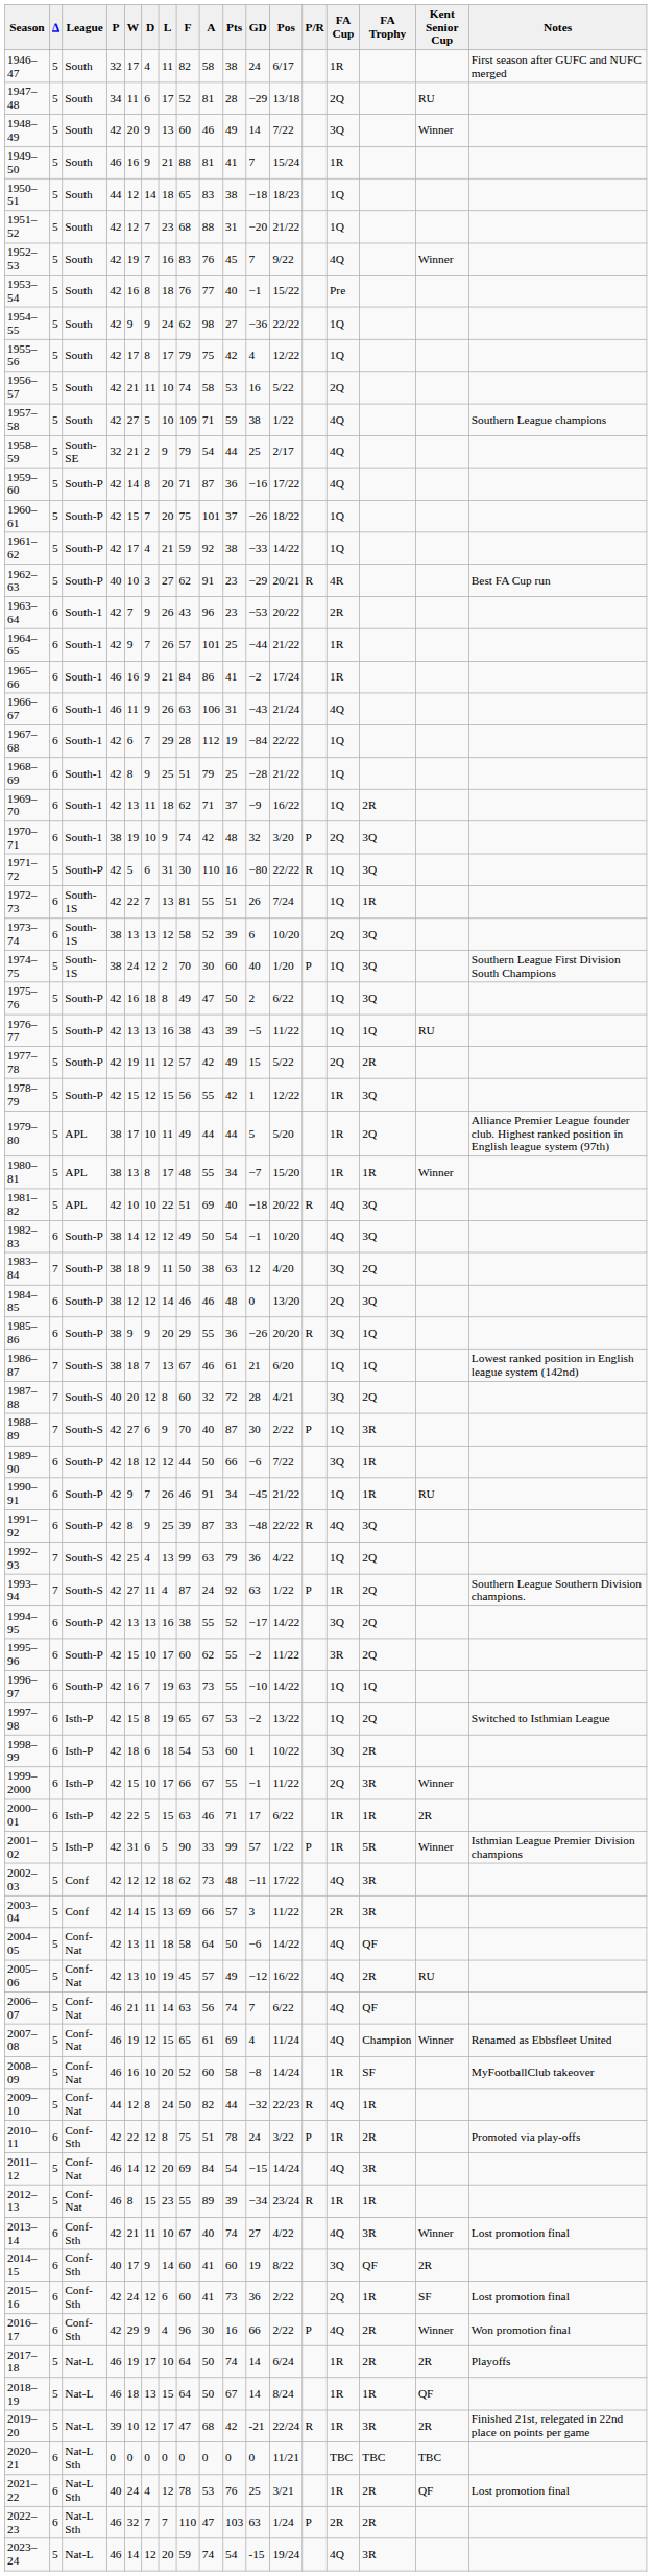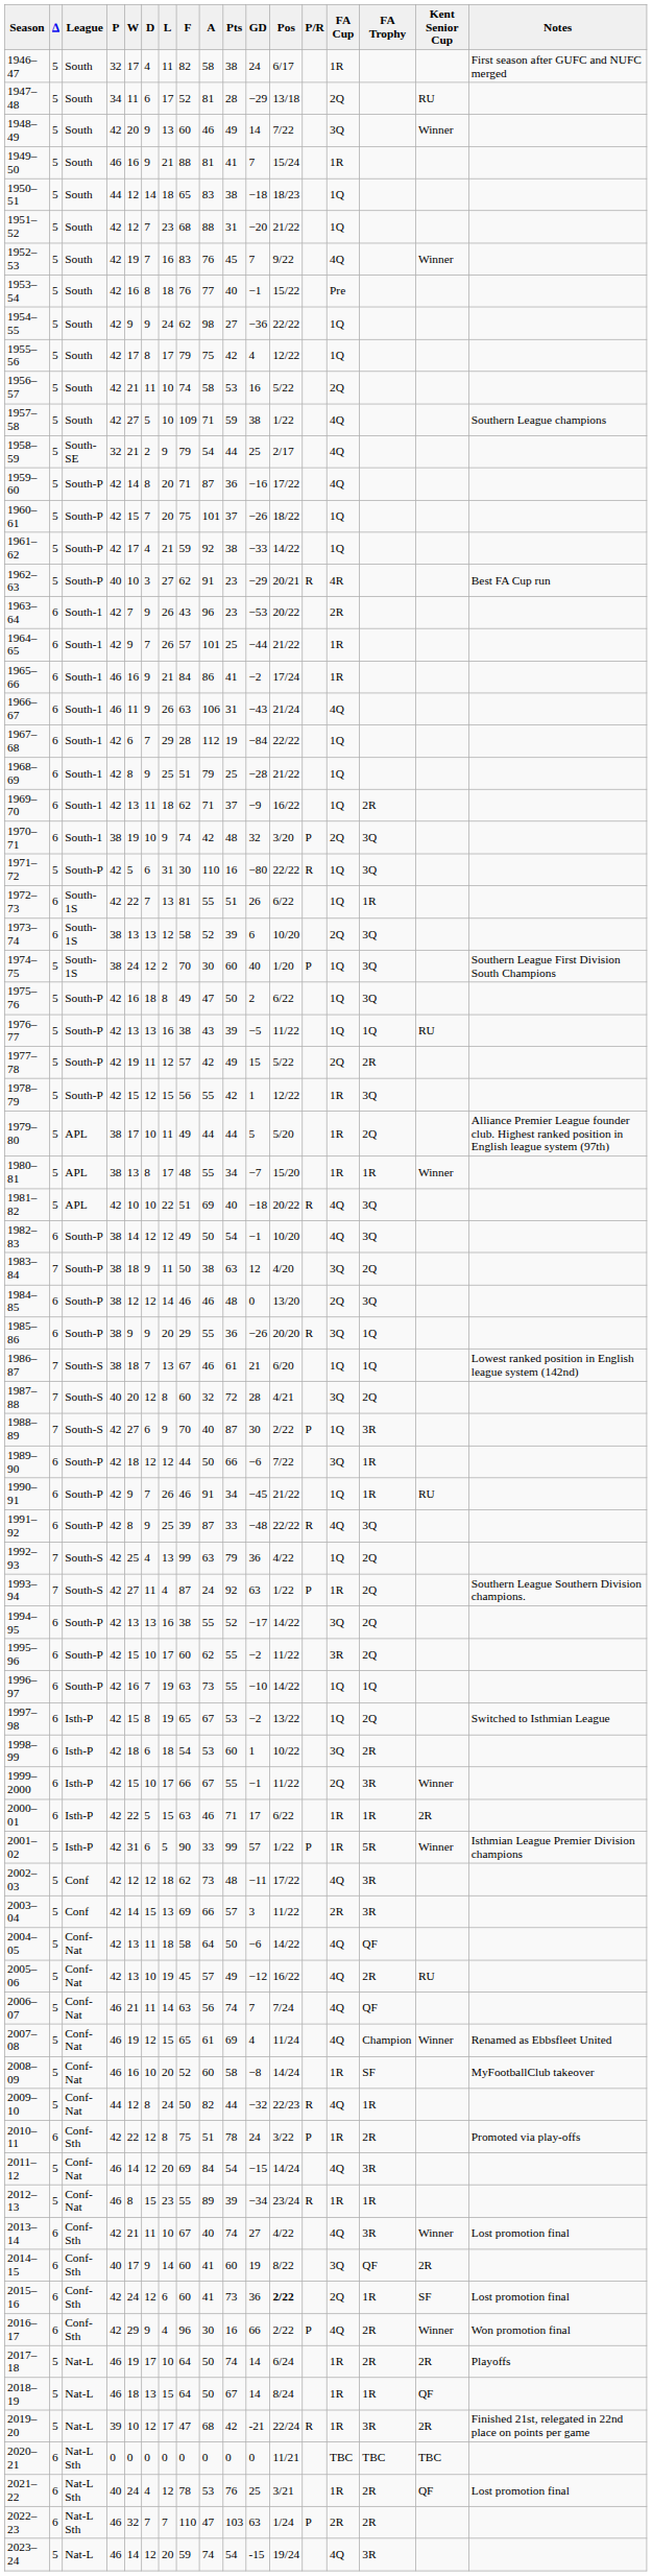1972–73 | Pos: 7/24 -> 6/22
2006–07 | Pos: 6/22 -> 7/24
2015–16 | Pos: normal -> bold
